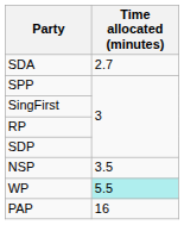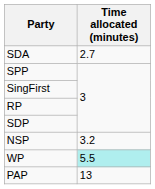NSP | Time allocated (minutes): 3.5 -> 3.2
PAP | Time allocated (minutes): 16 -> 13
